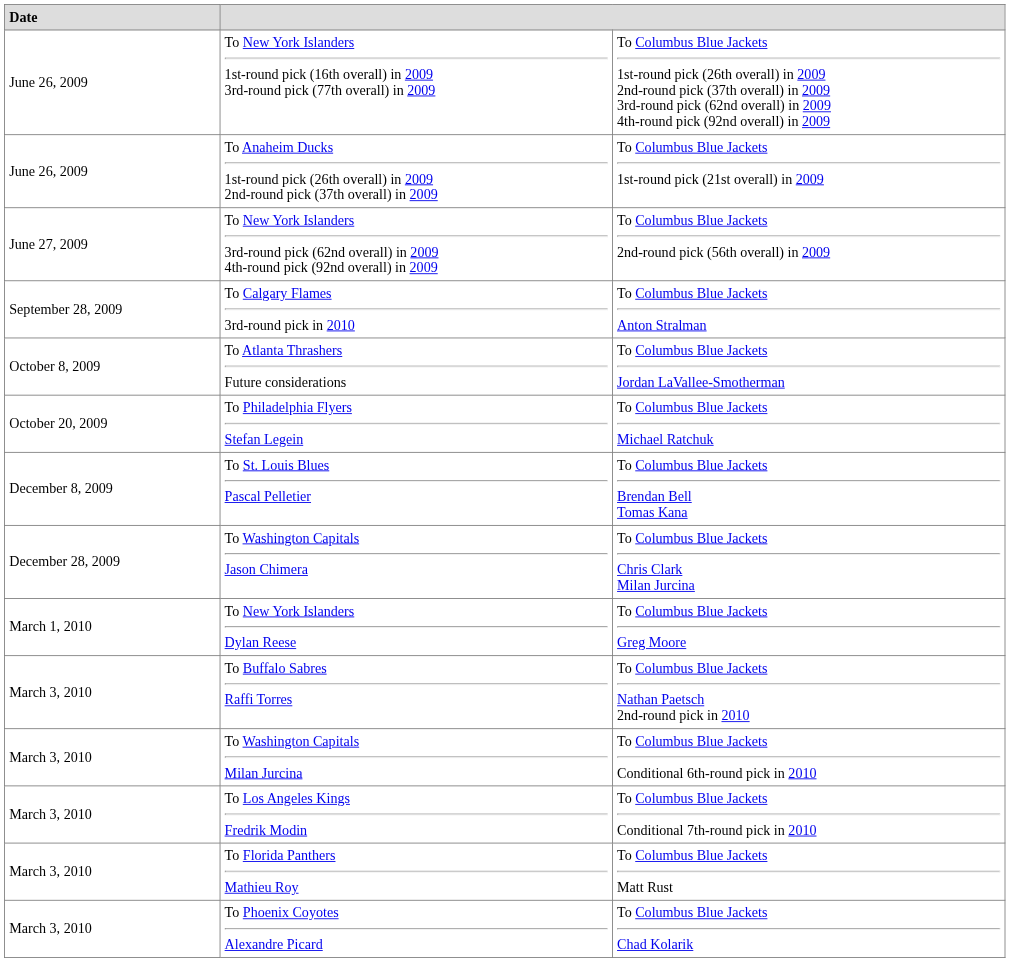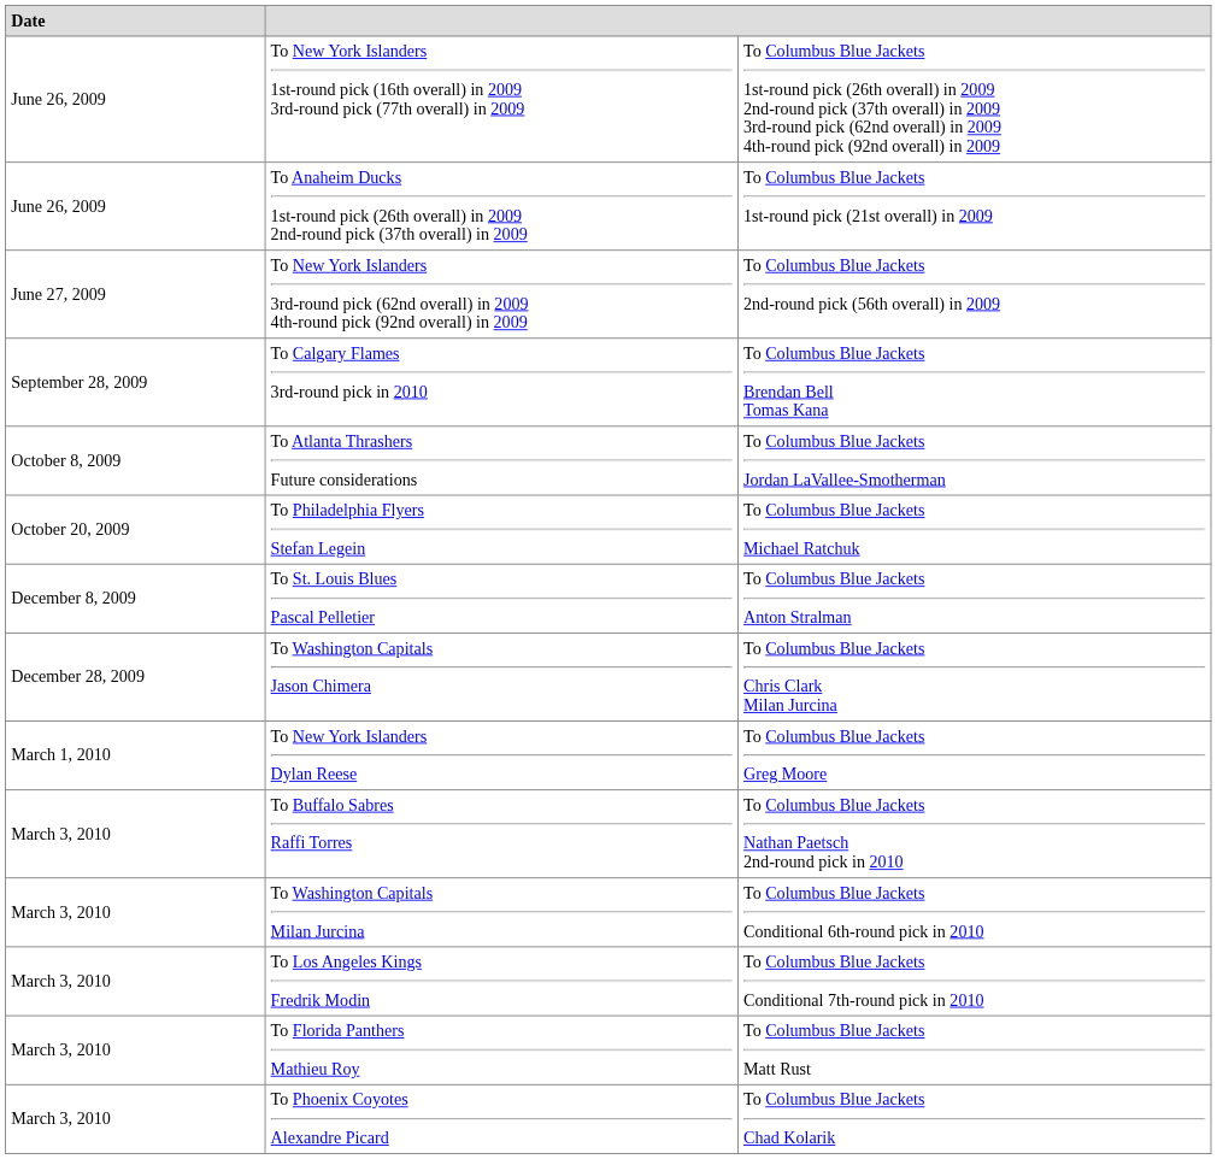To Calgary Flames 3rd-round pick in 2010 | column 3: To Columbus Blue Jackets Anton Stralman -> To Columbus Blue Jackets Brendan Bell Tomas Kana
To St. Louis Blues Pascal Pelletier | column 3: To Columbus Blue Jackets Brendan Bell Tomas Kana -> To Columbus Blue Jackets Anton Stralman
